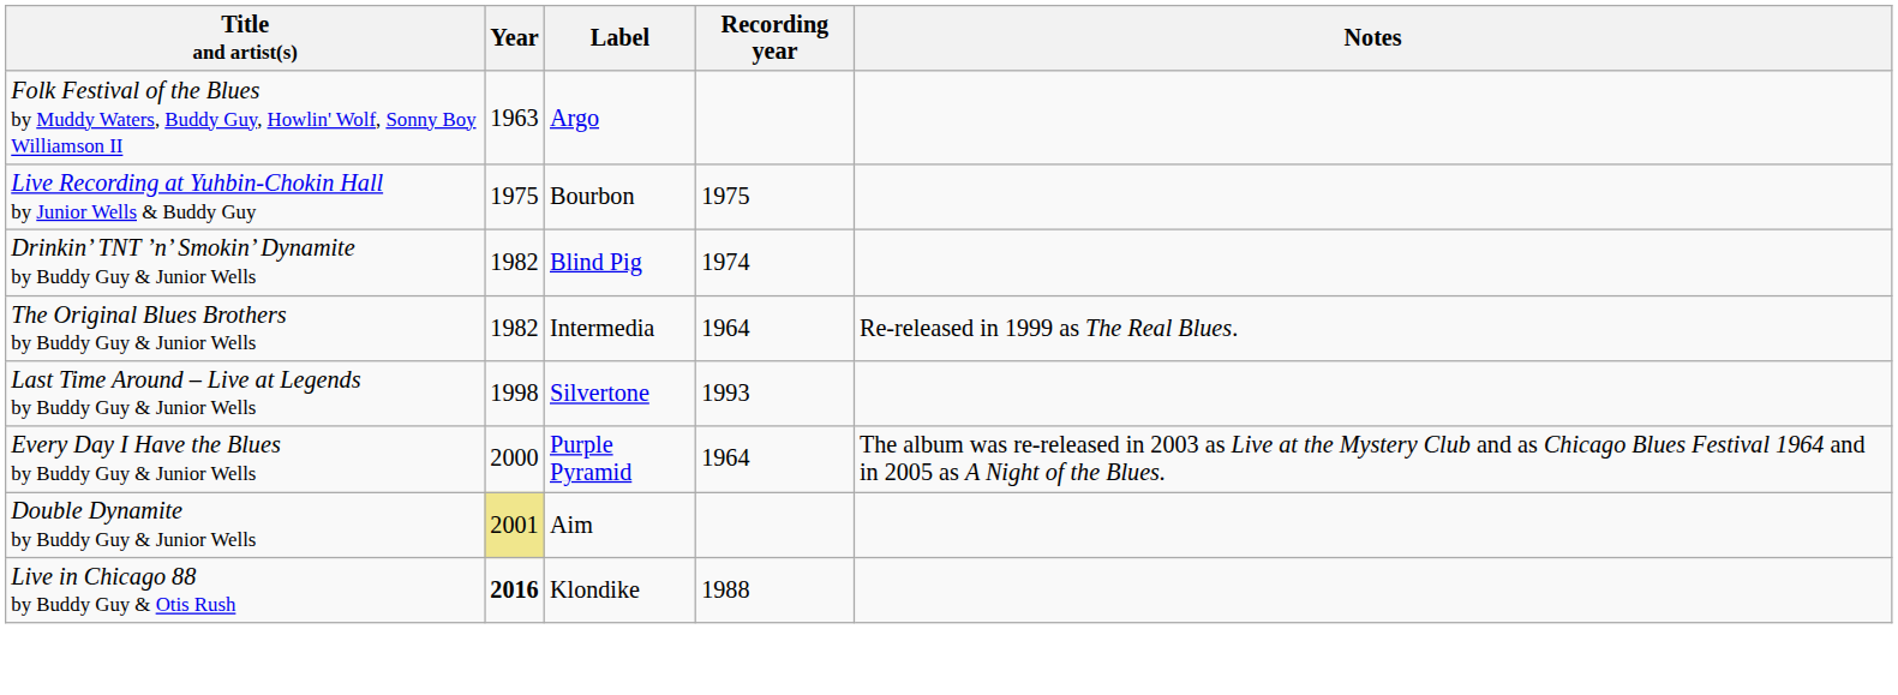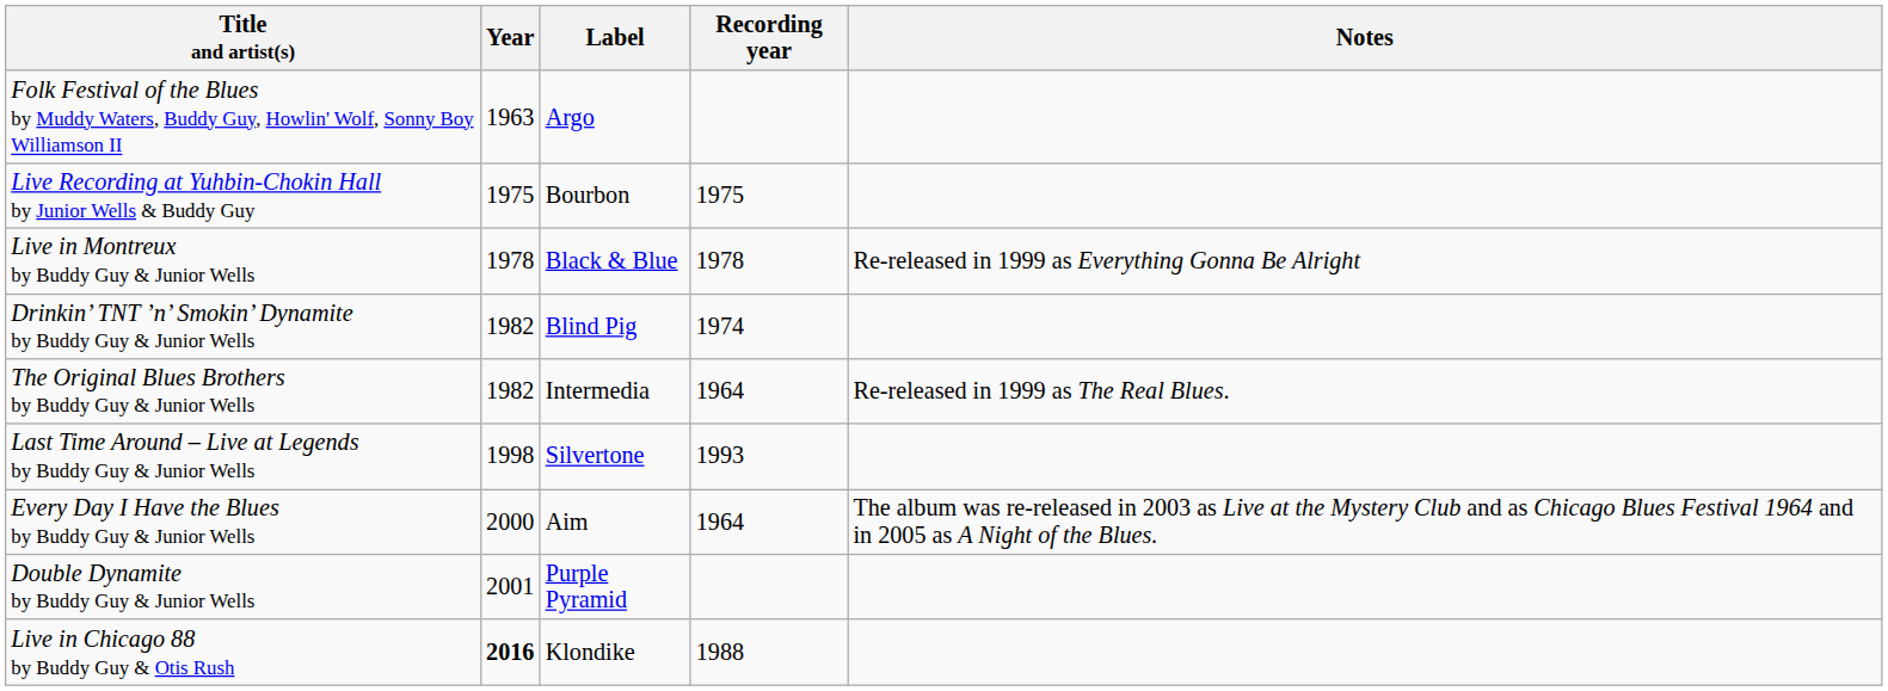+ row: Live in Montreux by Buddy Guy & Junior Wells | 1978 | Black & Blue | 1978 | Re-released in 1999 as Everything Gonna Be Alright
Every Day I Have the Blues by Buddy Guy & Junior Wells | Label: Purple Pyramid -> Aim
Double Dynamite by Buddy Guy & Junior Wells | Year: khaki background -> no background
Double Dynamite by Buddy Guy & Junior Wells | Label: Aim -> Purple Pyramid
